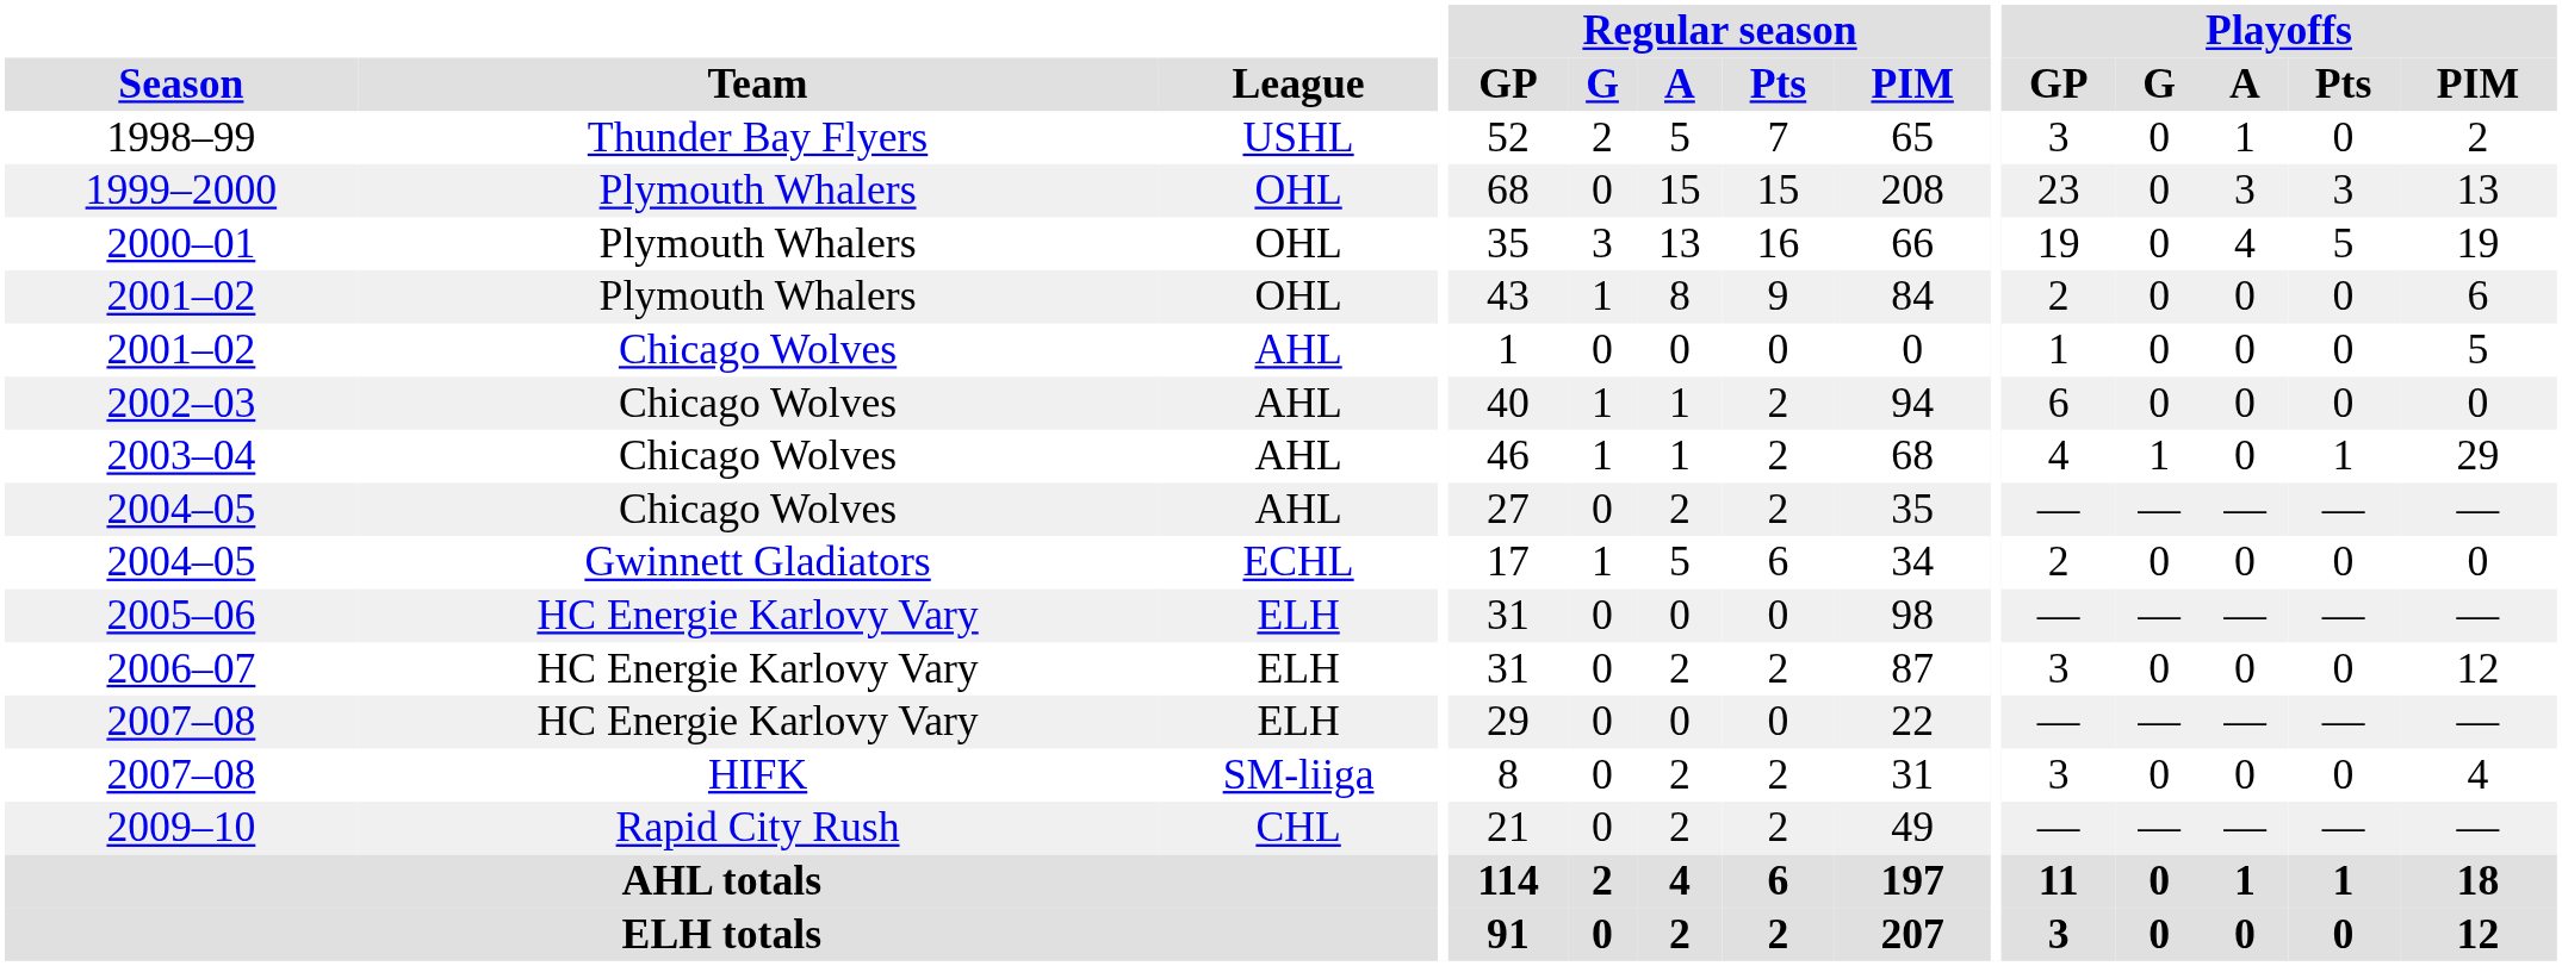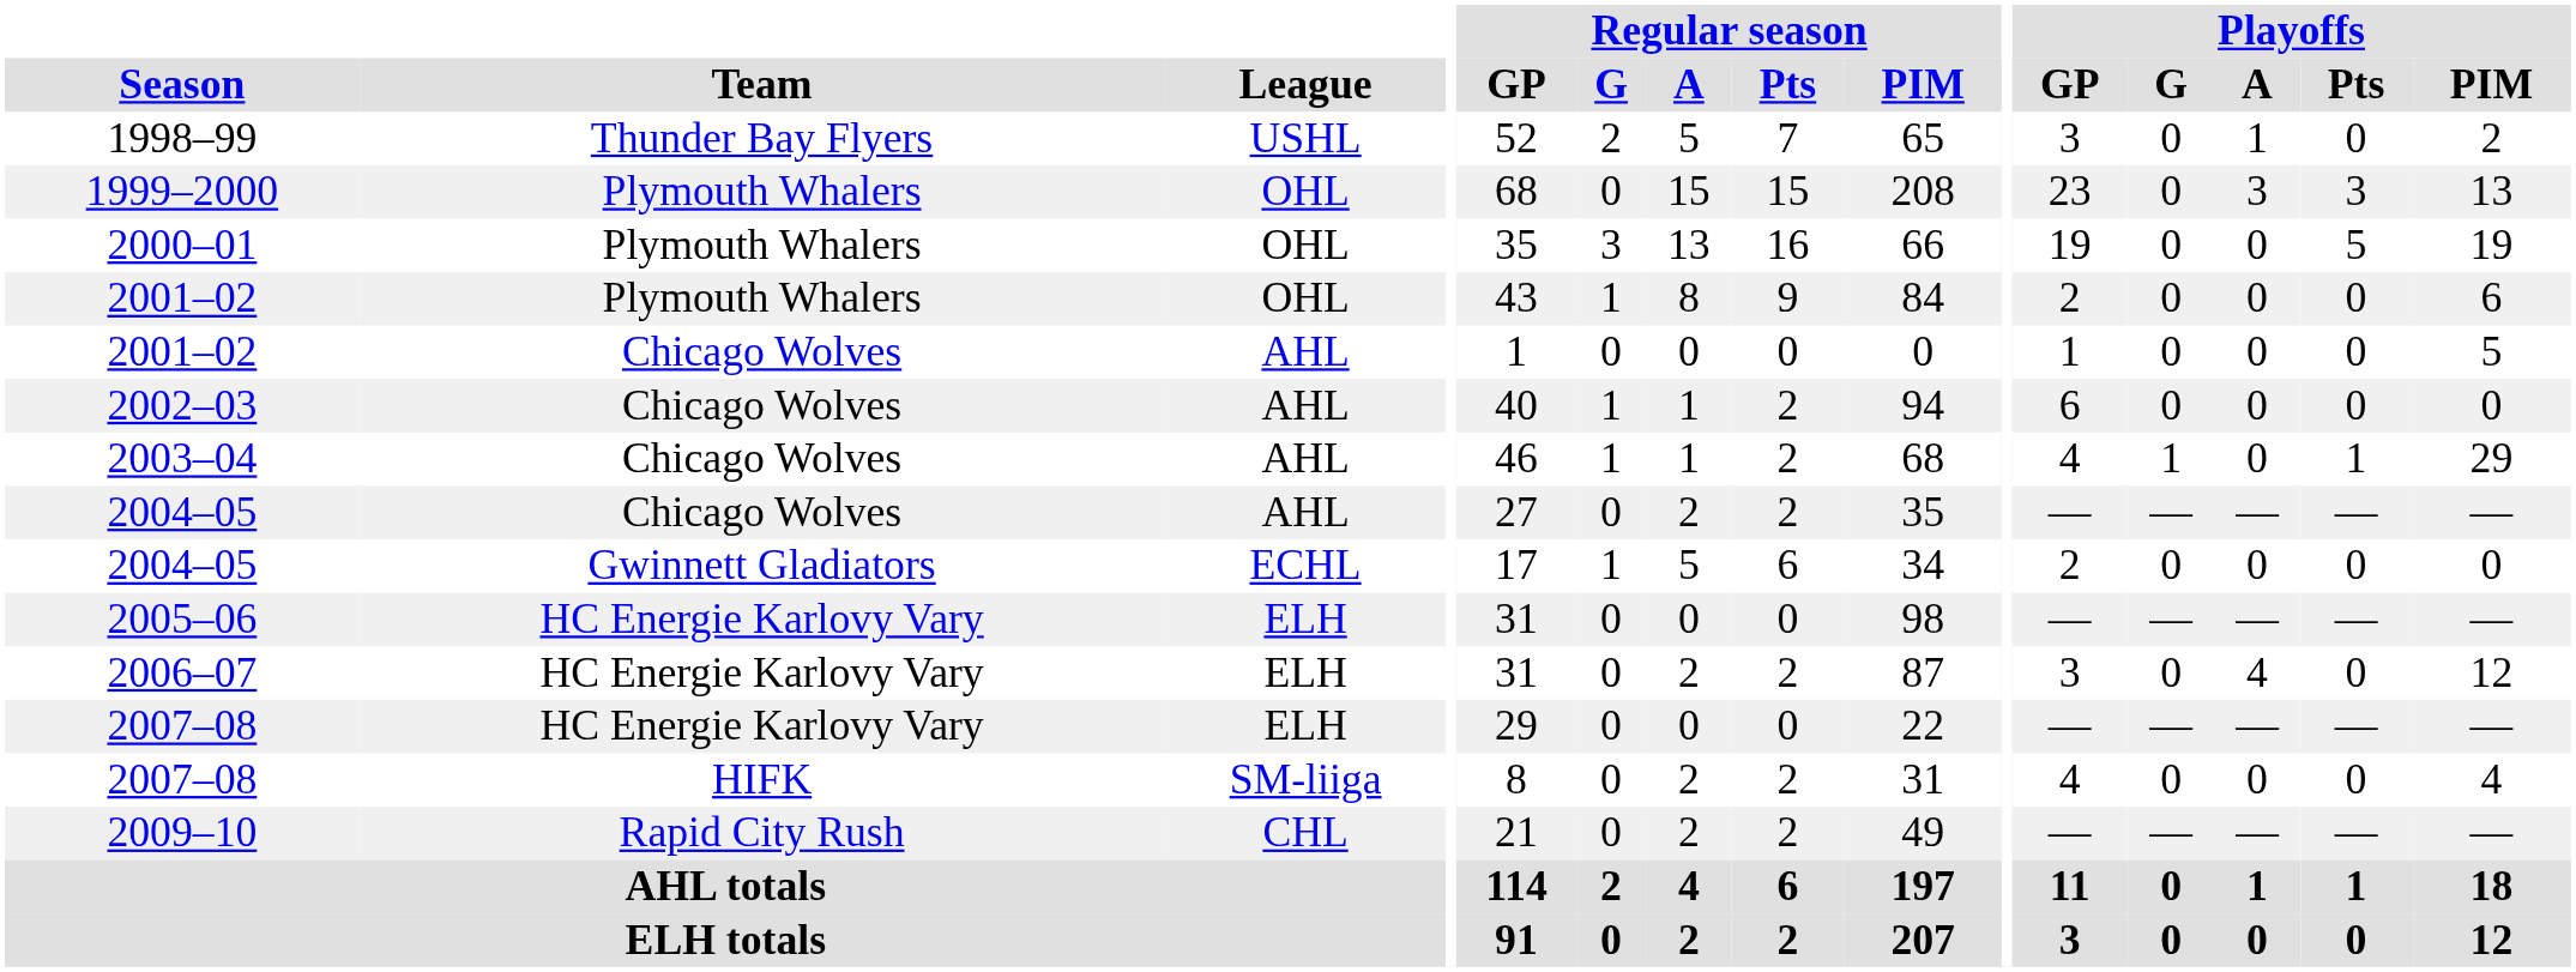2000–01 | Playoffs / A: 4 -> 0
2006–07 | Playoffs / A: 0 -> 4
2007–08 / HIFK | Playoffs / GP: 3 -> 4
